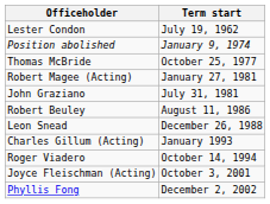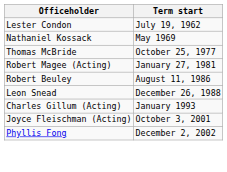+ row: Nathaniel Kossack | May 1969
- row: Position abolished | January 9, 1974
- row: John Graziano | July 31, 1981
- row: Roger Viadero | October 14, 1994
